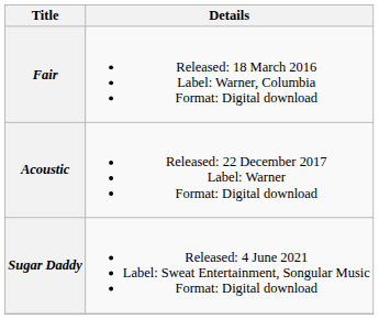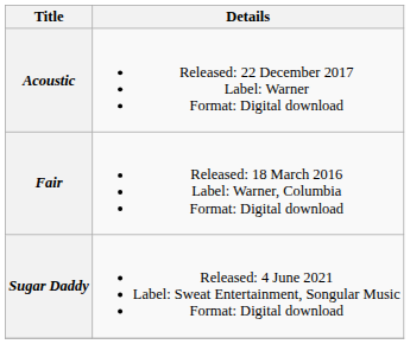rows swapped: Fair <-> Acoustic
